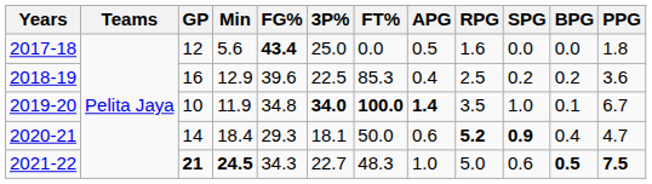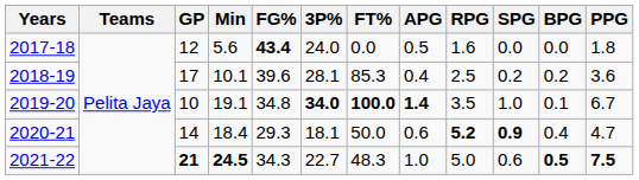2017-18 | 3P%: 25.0 -> 24.0
2018-19 | GP: 16 -> 17
2018-19 | Min: 12.9 -> 10.1
2018-19 | 3P%: 22.5 -> 28.1
2019-20 | Min: 11.9 -> 19.1
